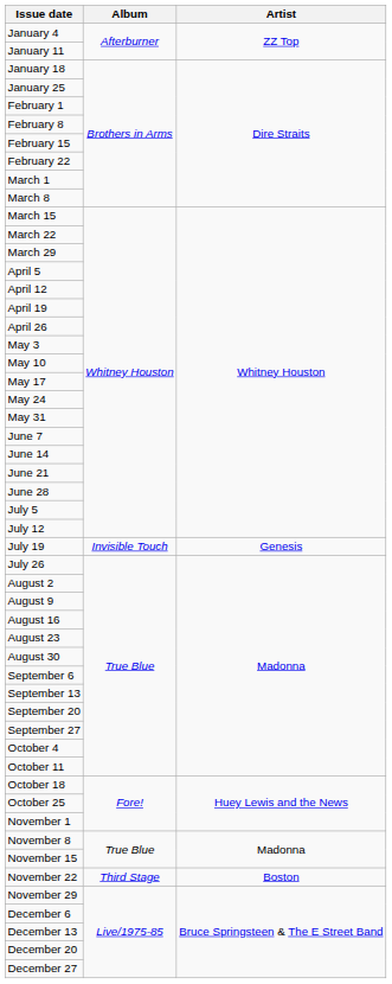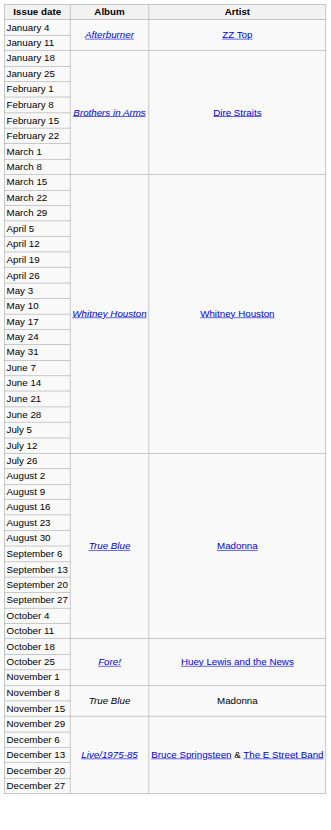- row: July 19 | Invisible Touch | Genesis
- row: November 22 | Third Stage | Boston
